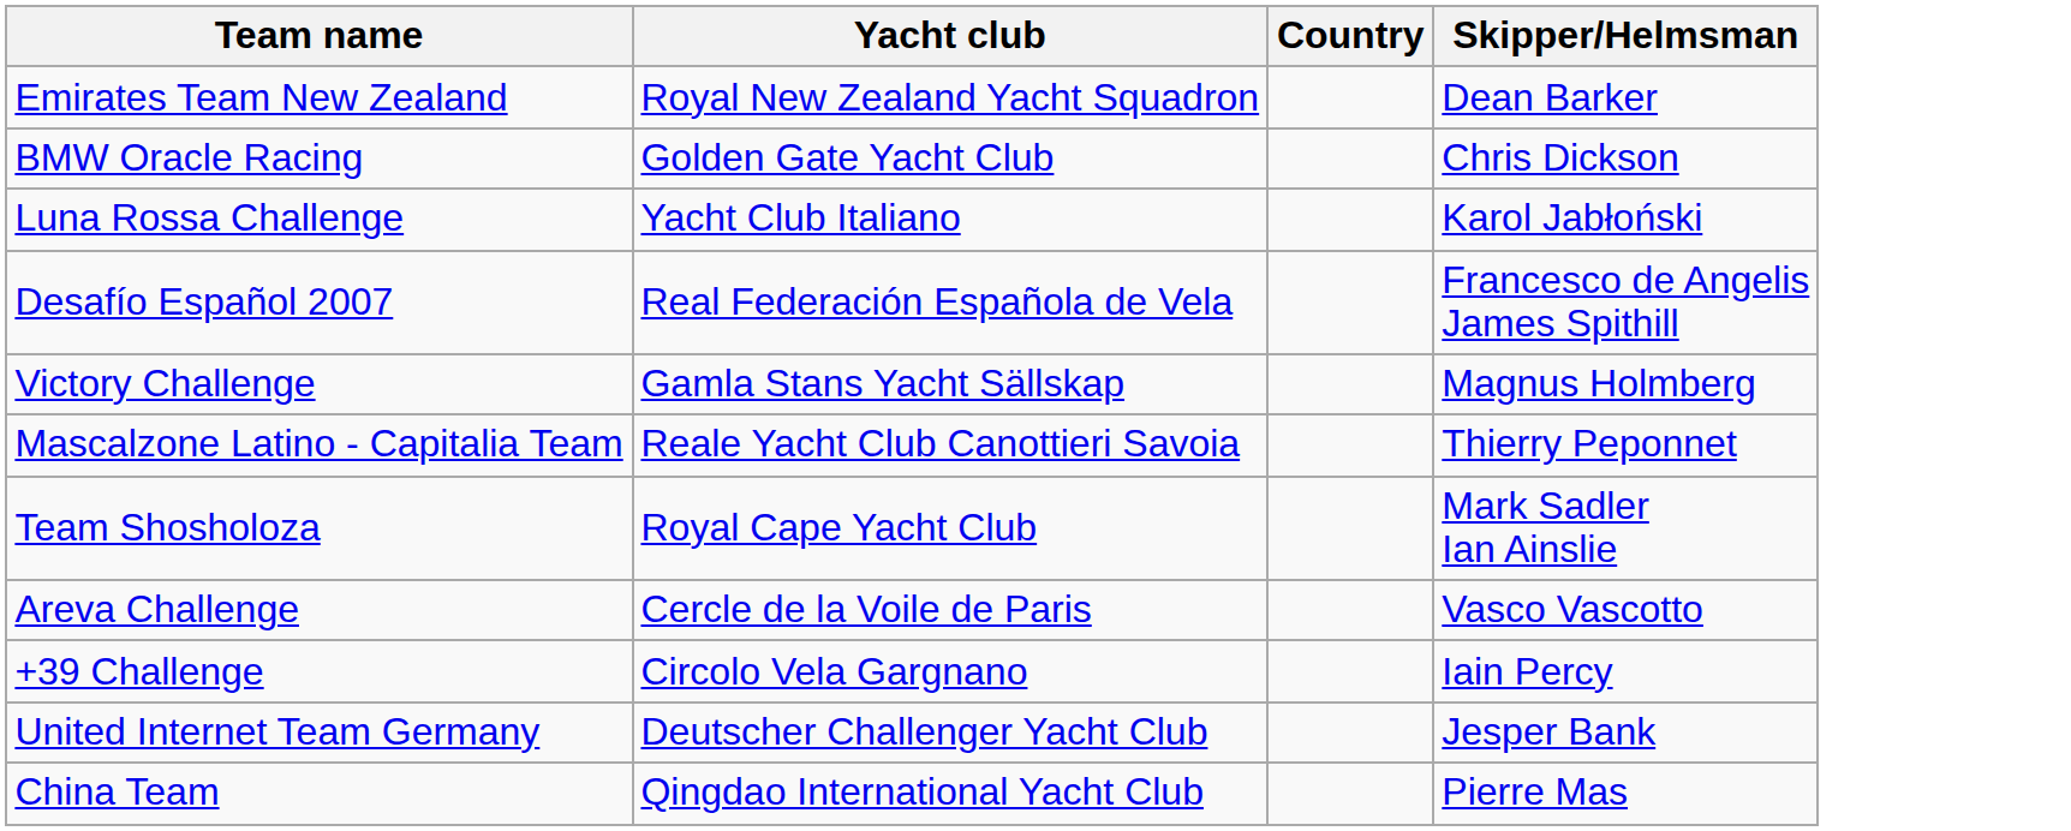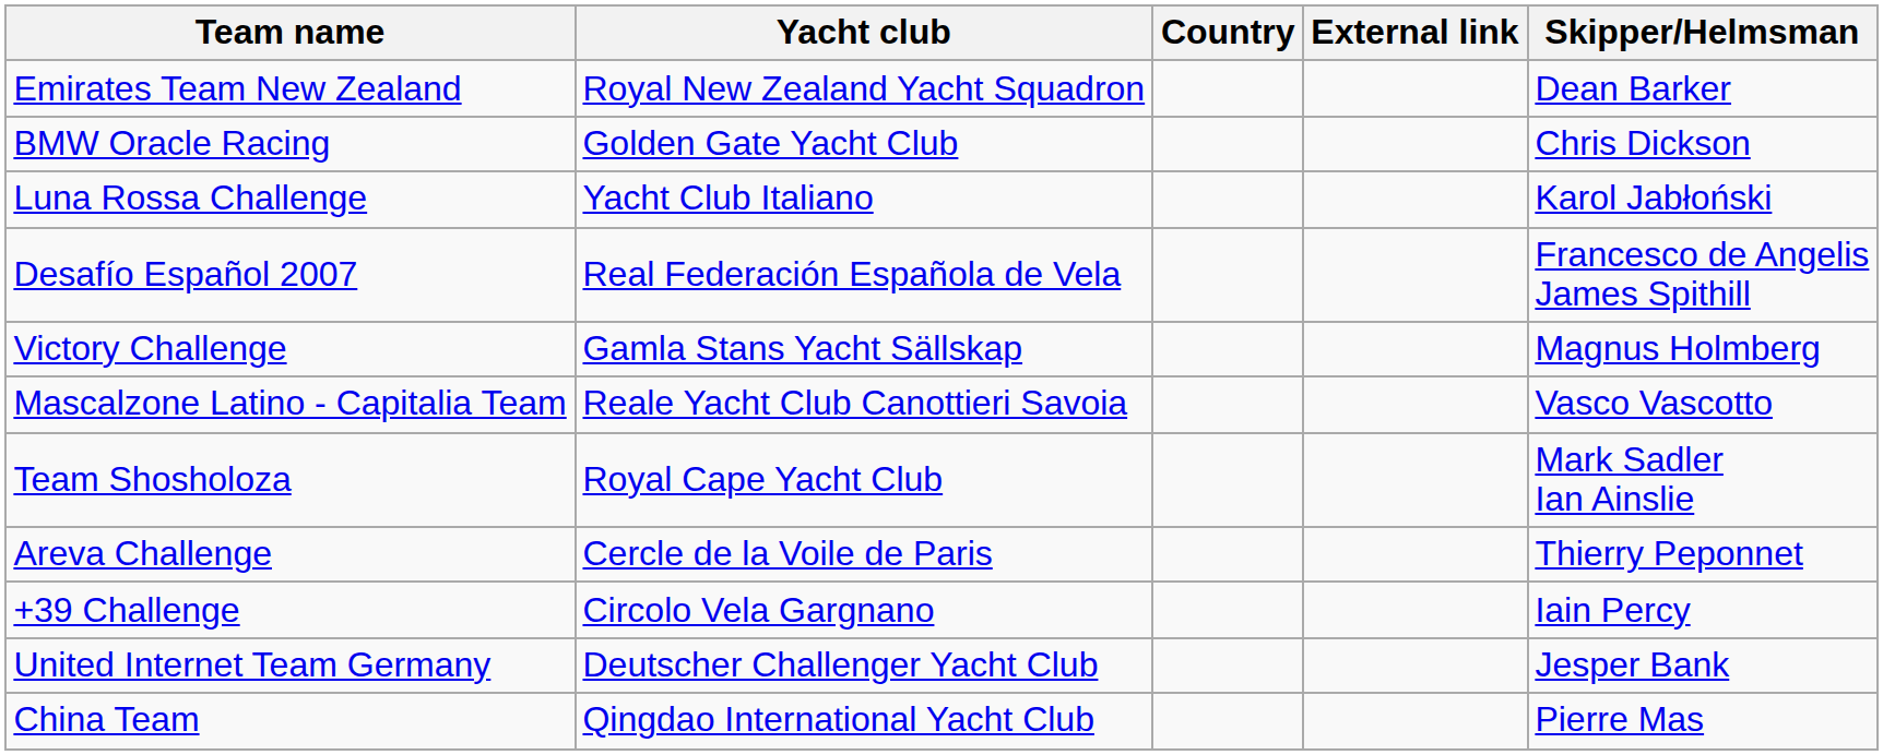+ column: External link
Mascalzone Latino - Capitalia Team | Skipper/Helmsman: Thierry Peponnet -> Vasco Vascotto
Areva Challenge | Skipper/Helmsman: Vasco Vascotto -> Thierry Peponnet
